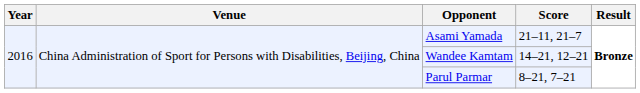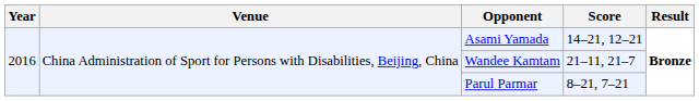Asami Yamada | Score: 21–11, 21–7 -> 14–21, 12–21
Wandee Kamtam | Score: 14–21, 12–21 -> 21–11, 21–7
